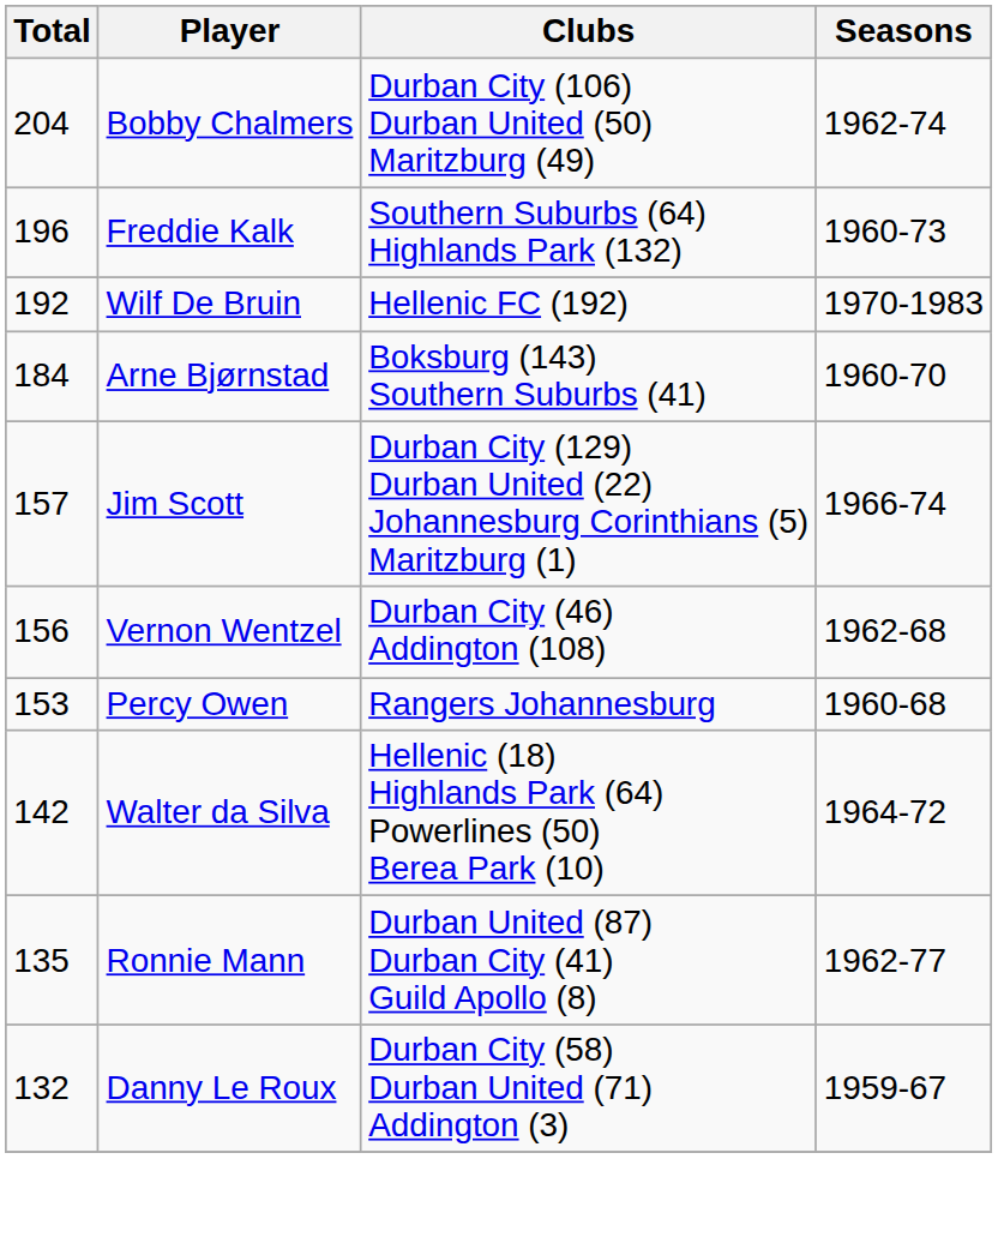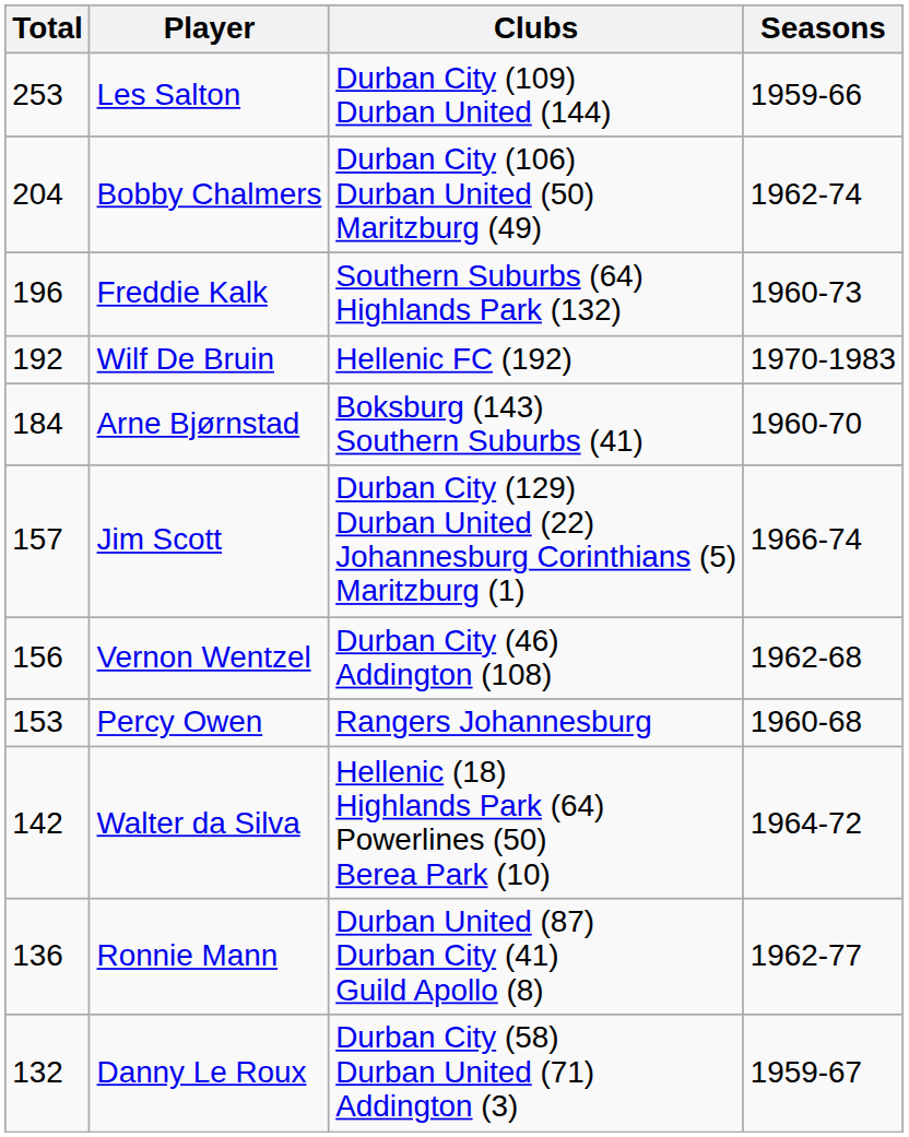+ row: 253 | Les Salton | Durban City (109) Durban United (144) | 1959-66
Ronnie Mann | Total: 135 -> 136
